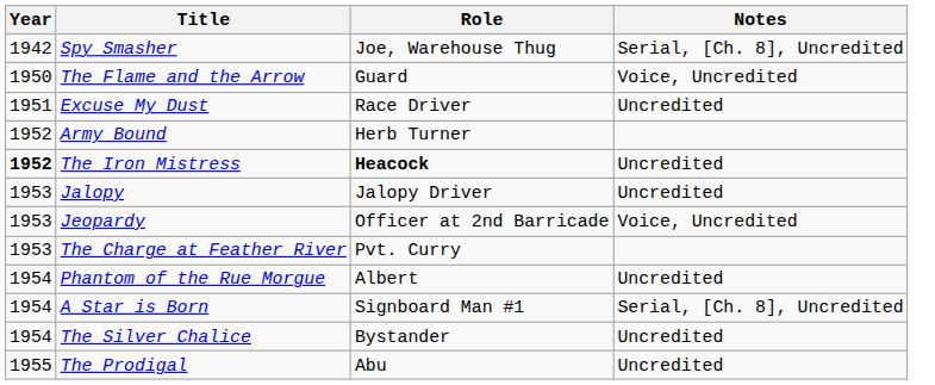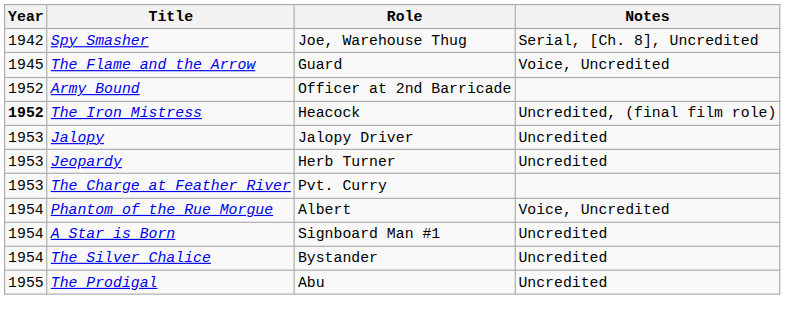The Flame and the Arrow | Year: 1950 -> 1945
- row: 1951 | Excuse My Dust | Race Driver | Uncredited
Army Bound | Role: Herb Turner -> Officer at 2nd Barricade
The Iron Mistress | Role: bold -> normal
The Iron Mistress | Notes: Uncredited -> Uncredited, (final film role)
Jeopardy | Role: Officer at 2nd Barricade -> Herb Turner
Jeopardy | Notes: Voice, Uncredited -> Uncredited
Phantom of the Rue Morgue | Notes: Uncredited -> Voice, Uncredited
A Star is Born | Notes: Serial, [Ch. 8], Uncredited -> Uncredited
